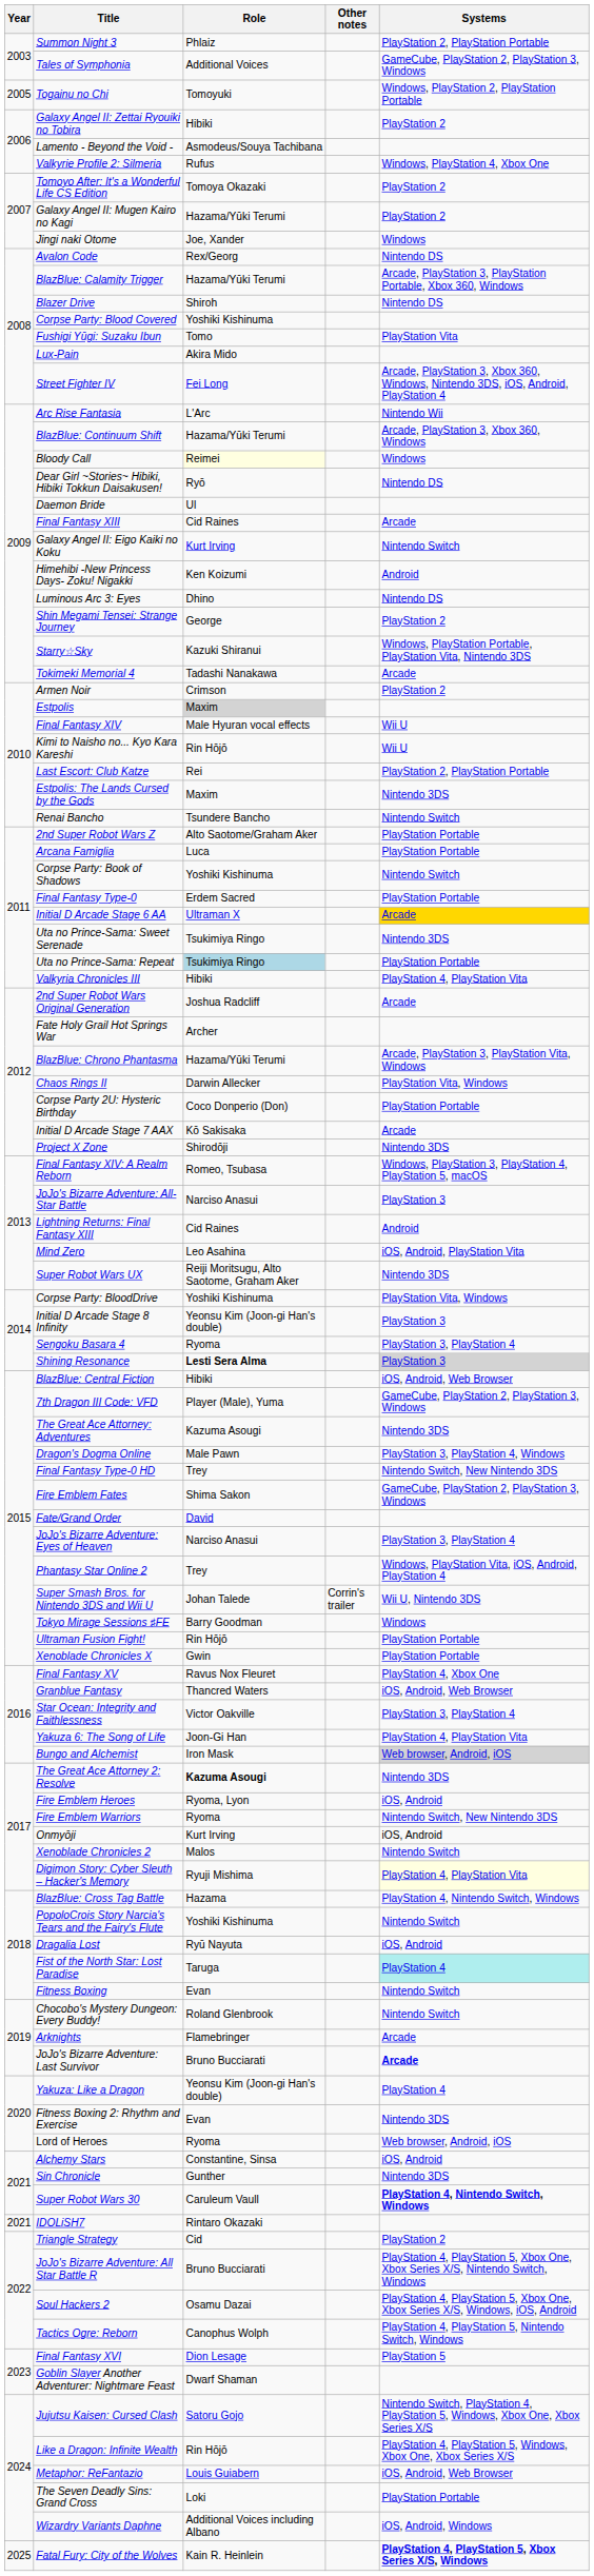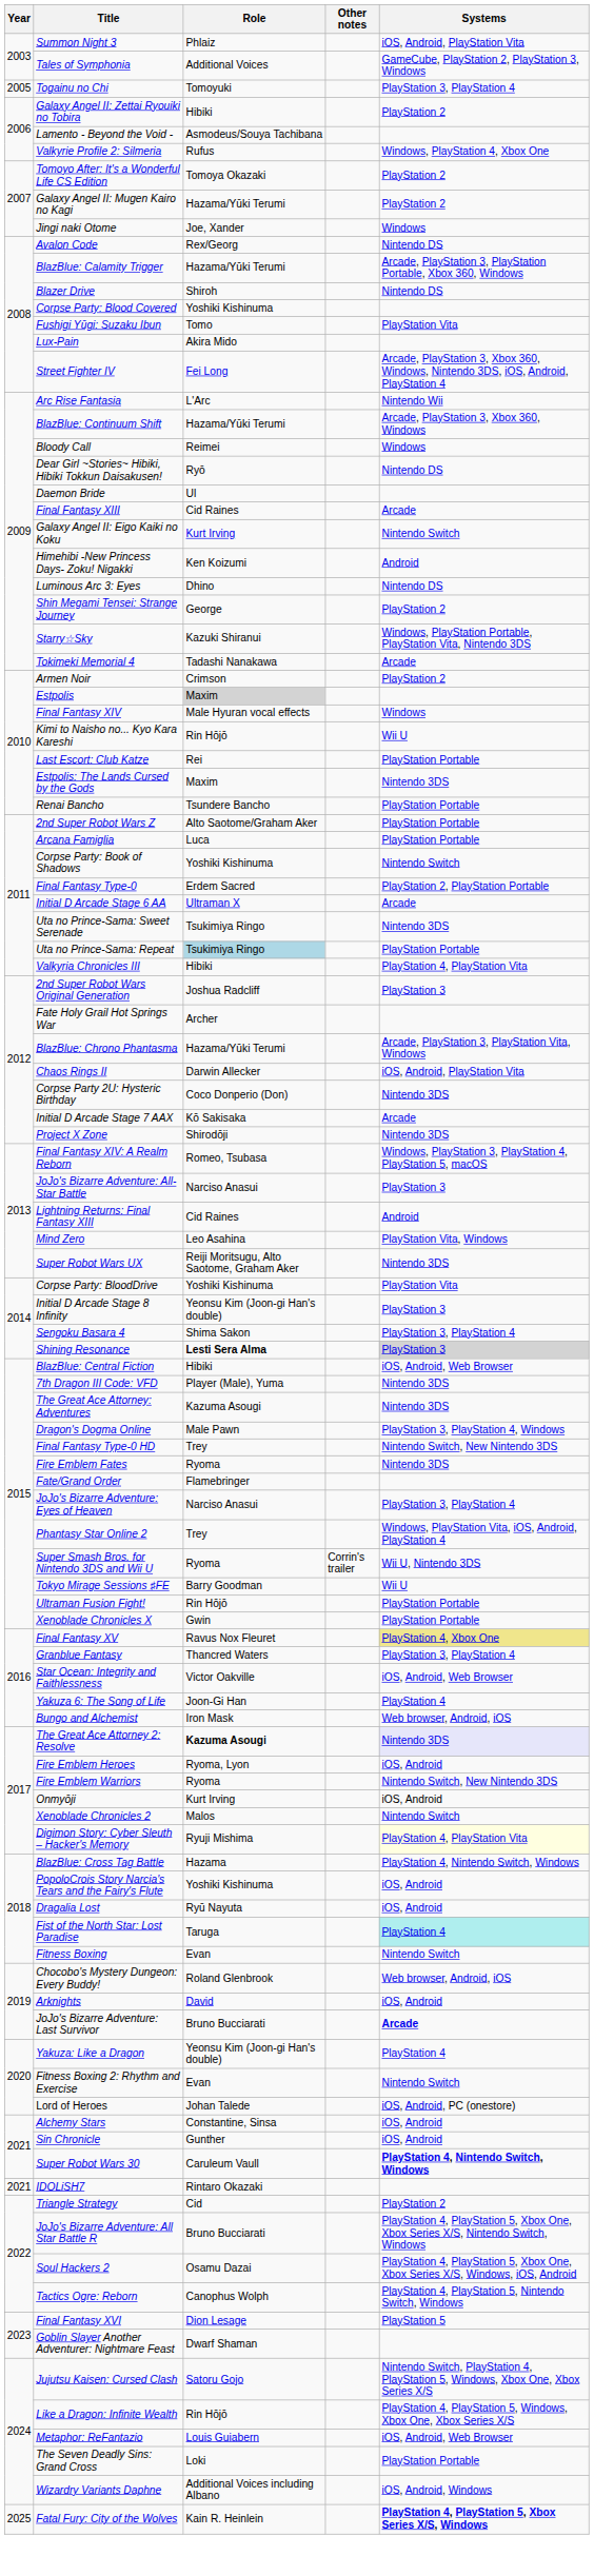Summon Night 3 | Systems: PlayStation 2, PlayStation Portable -> iOS, Android, PlayStation Vita
Togainu no Chi | Systems: Windows, PlayStation 2, PlayStation Portable -> PlayStation 3, PlayStation 4
Bloody Call | Role: lightyellow background -> no background
Final Fantasy XIV | Systems: Wii U -> Windows
Last Escort: Club Katze | Systems: PlayStation 2, PlayStation Portable -> PlayStation Portable
Renai Bancho | Systems: Nintendo Switch -> PlayStation Portable
Final Fantasy Type-0 | Systems: PlayStation Portable -> PlayStation 2, PlayStation Portable
Initial D Arcade Stage 6 AA | Systems: gold background -> no background
2nd Super Robot Wars Original Generation | Systems: Arcade -> PlayStation 3
Chaos Rings II | Systems: PlayStation Vita, Windows -> iOS, Android, PlayStation Vita
Corpse Party 2U: Hysteric Birthday | Systems: PlayStation Portable -> Nintendo 3DS
Mind Zero | Systems: iOS, Android, PlayStation Vita -> PlayStation Vita, Windows
Corpse Party: BloodDrive | Systems: PlayStation Vita, Windows -> PlayStation Vita
Sengoku Basara 4 | Role: Ryoma -> Shima Sakon
7th Dragon III Code: VFD | Systems: GameCube, PlayStation 2, PlayStation 3, Windows -> Nintendo 3DS
Fire Emblem Fates | Role: Shima Sakon -> Ryoma
Fire Emblem Fates | Systems: GameCube, PlayStation 2, PlayStation 3, Windows -> Nintendo 3DS
Fate/Grand Order | Role: David -> Flamebringer
Super Smash Bros. for Nintendo 3DS and Wii U | Role: Johan Talede -> Ryoma
Tokyo Mirage Sessions ♯FE | Systems: Windows -> Wii U
Final Fantasy XV | Systems: no background -> khaki background
Granblue Fantasy | Systems: iOS, Android, Web Browser -> PlayStation 3, PlayStation 4
Star Ocean: Integrity and Faithlessness | Systems: PlayStation 3, PlayStation 4 -> iOS, Android, Web Browser
Yakuza 6: The Song of Life | Systems: PlayStation 4, PlayStation Vita -> PlayStation 4
Bungo and Alchemist | Systems: lightgrey background -> no background
The Great Ace Attorney 2: Resolve | Systems: no background -> lavender background
PopoloCrois Story Narcia's Tears and the Fairy's Flute | Systems: Nintendo Switch -> iOS, Android
Chocobo's Mystery Dungeon: Every Buddy! | Systems: Nintendo Switch -> Web browser, Android, iOS
Arknights | Role: Flamebringer -> David
Arknights | Systems: Arcade -> iOS, Android
Fitness Boxing 2: Rhythm and Exercise | Systems: Nintendo 3DS -> Nintendo Switch
Lord of Heroes | Role: Ryoma -> Johan Talede
Lord of Heroes | Systems: Web browser, Android, iOS -> iOS, Android, PC (onestore)
Sin Chronicle | Systems: Nintendo 3DS -> iOS, Android
